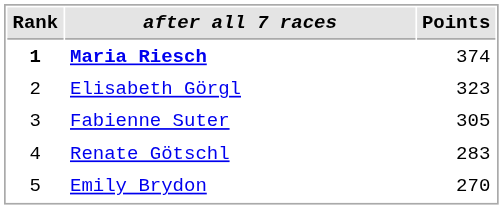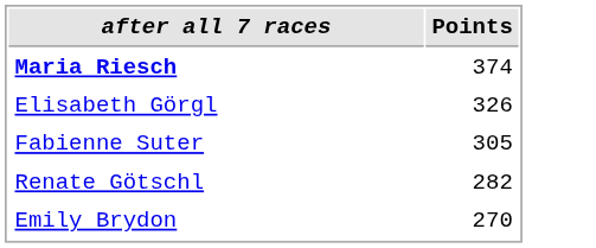- column: Rank | 1 | 2 | 3 | 4 | 5
Elisabeth Görgl | Points: 323 -> 326
Renate Götschl | Points: 283 -> 282
